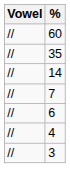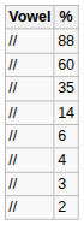+ row: // | 88
- row: // | 7
+ row: // | 2
